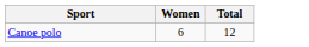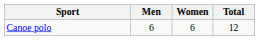+ column: Men | 6
